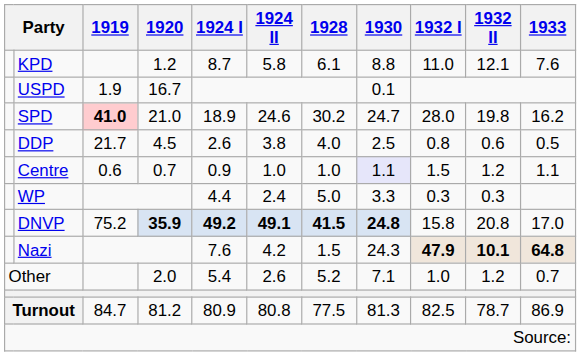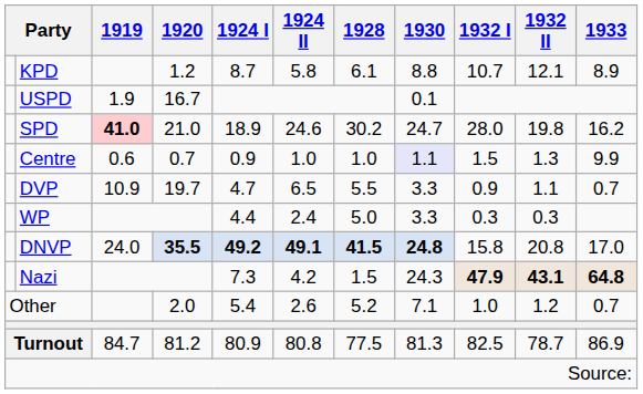KPD | 1932 I: 11.0 -> 10.7
KPD | 1933: 7.6 -> 8.9
- row: DDP | 21.7 | 4.5 | 2.6 | 3.8 | 4.0 | 2.5 | 0.8 | 0.6 | 0.5
Centre | 1932 II: 1.2 -> 1.3
Centre | 1933: 1.1 -> 9.9
+ row: DVP | 10.9 | 19.7 | 4.7 | 6.5 | 5.5 | 3.3 | 0.9 | 1.1 | 0.7
DNVP | 1919: 75.2 -> 24.0
DNVP | 1920: 35.9 -> 35.5
Nazi | 1924 I: 7.6 -> 7.3
Nazi | 1932 II: 10.1 -> 43.1
